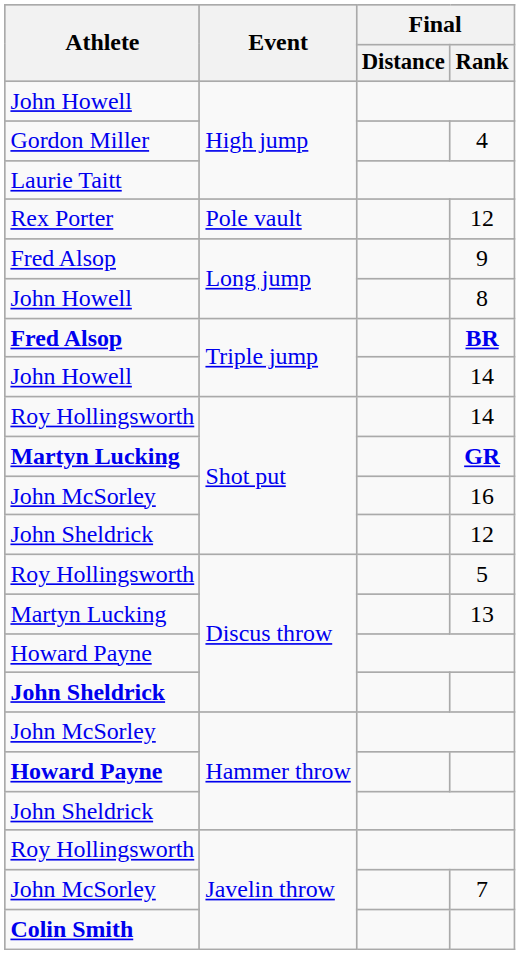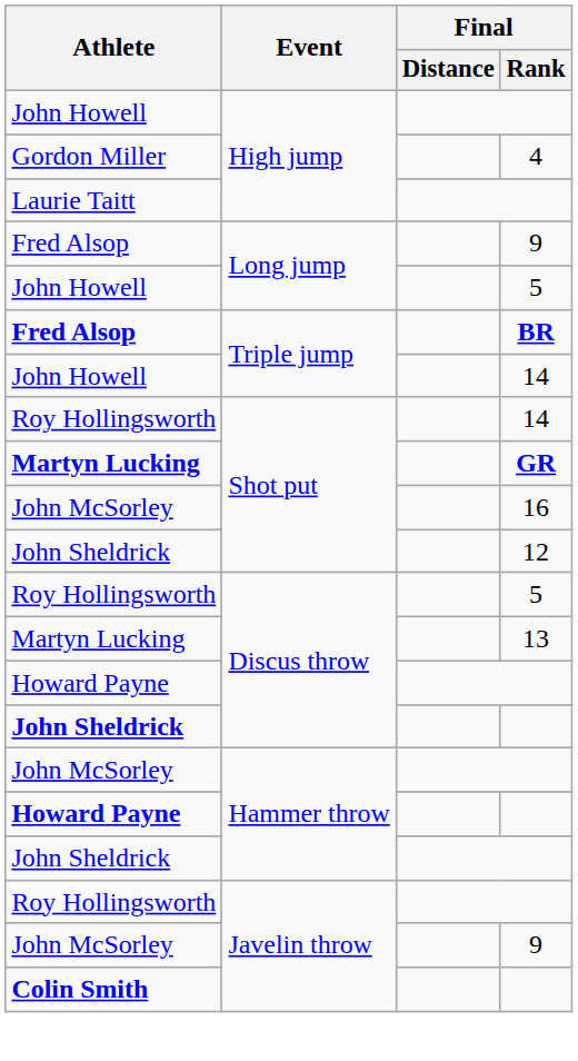- row: Rex Porter | Pole vault | 12
John Howell / Long jump | Final / Rank: 8 -> 5
John McSorley / Javelin throw | Final / Rank: 7 -> 9
